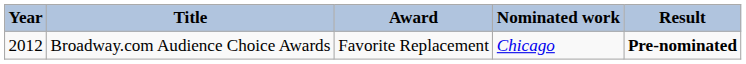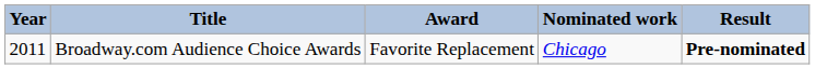Broadway.com Audience Choice Awards | Year: 2012 -> 2011
